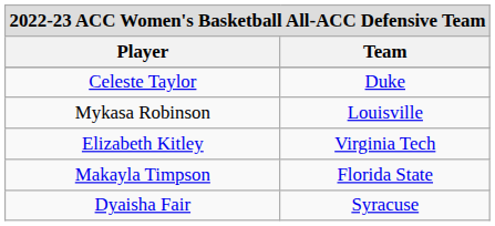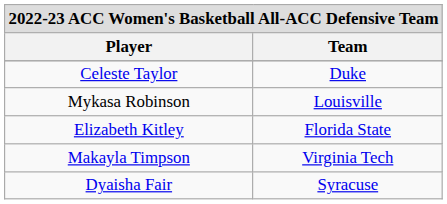Elizabeth Kitley | Team: Virginia Tech -> Florida State
Makayla Timpson | Team: Florida State -> Virginia Tech
